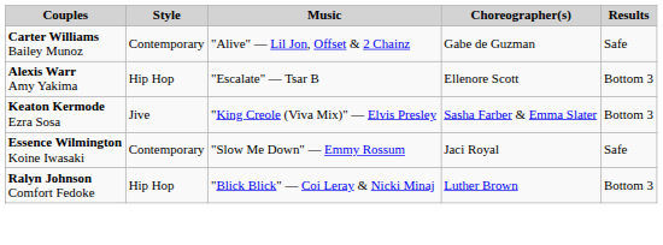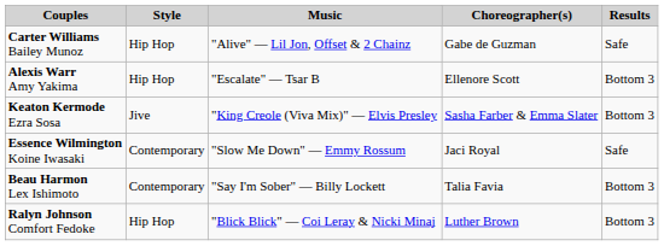Carter Williams Bailey Munoz | Style: Contemporary -> Hip Hop
+ row: Beau Harmon Lex Ishimoto | Contemporary | "Say I'm Sober" — Billy Lockett | Talia Favia | Bottom 3
